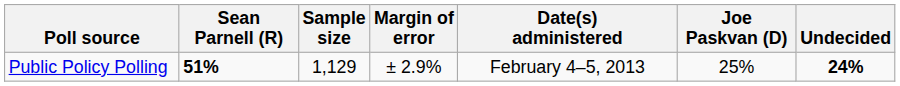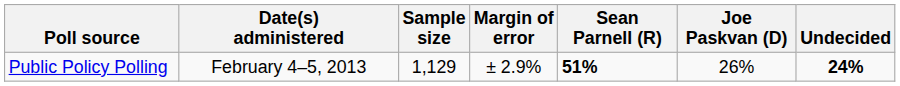columns swapped: Date(s) administered <-> Sean Parnell (R)
Public Policy Polling | Joe Paskvan (D): 25% -> 26%
